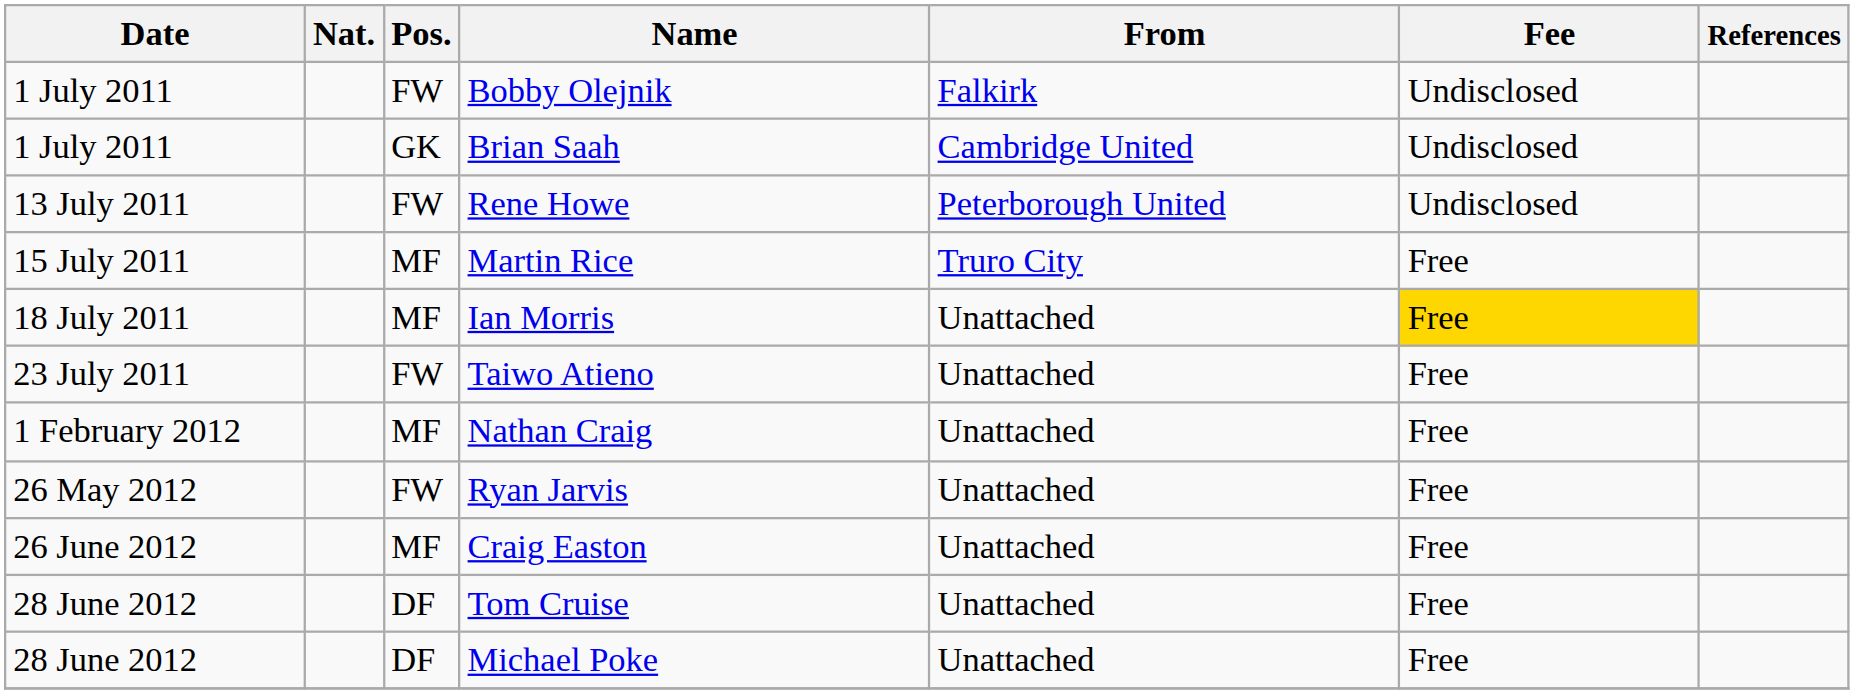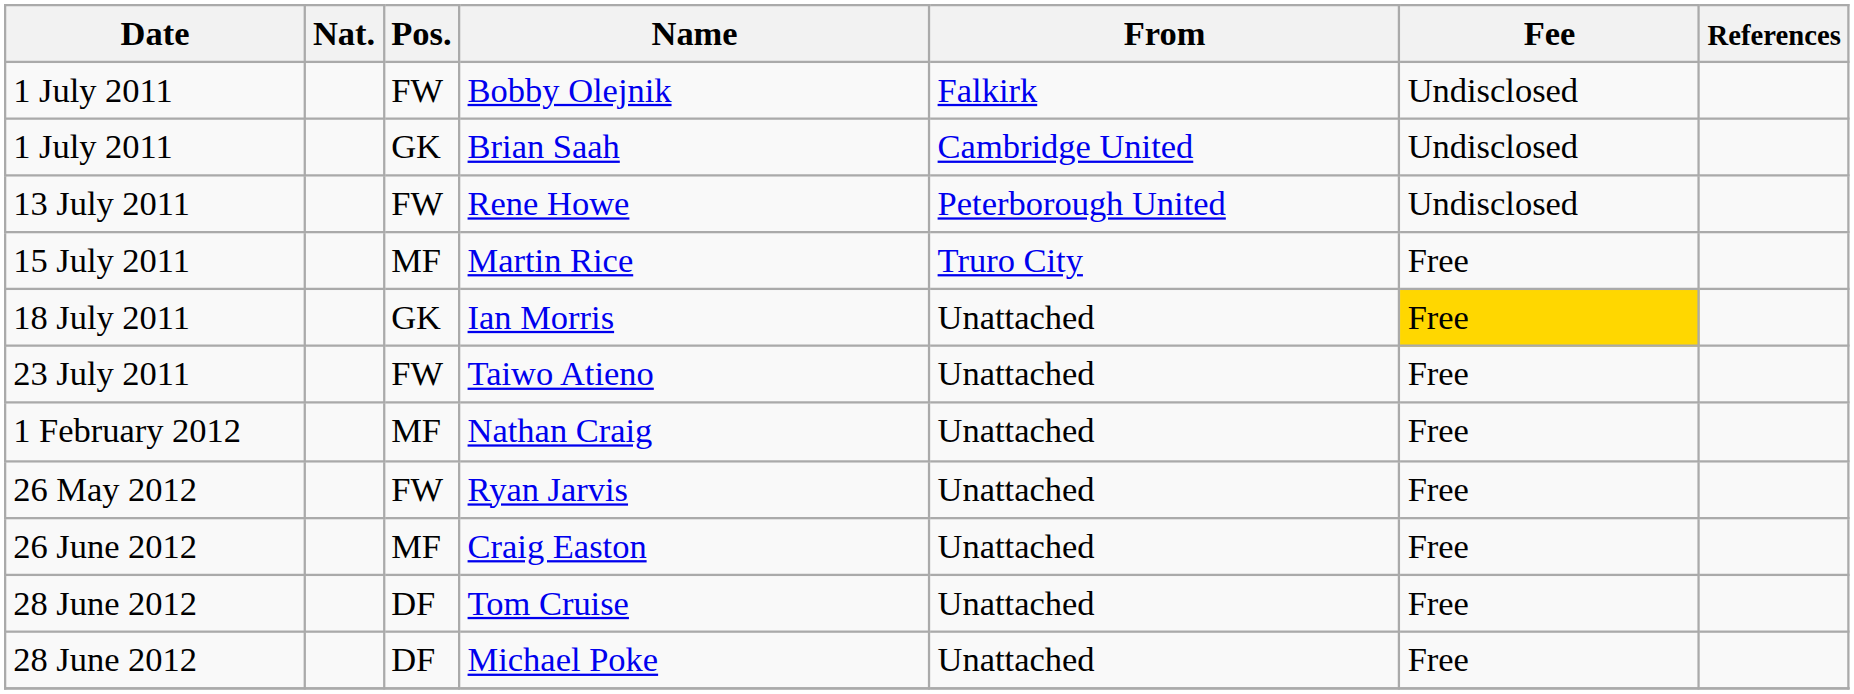Ian Morris | Pos.: MF -> GK
